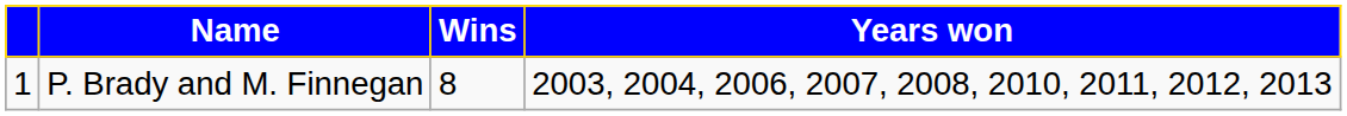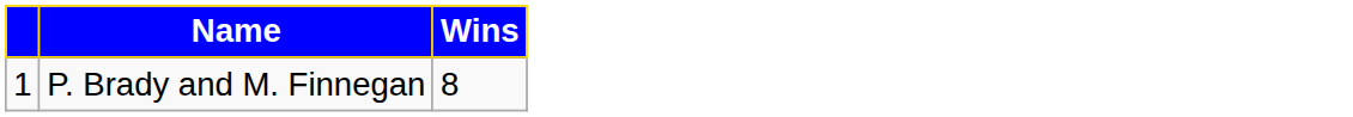- column: Years won | 2003, 2004, 2006, 2007, 2008, 2010, 2011, 2012, 2013
